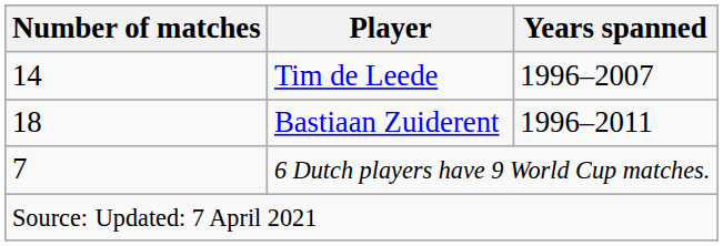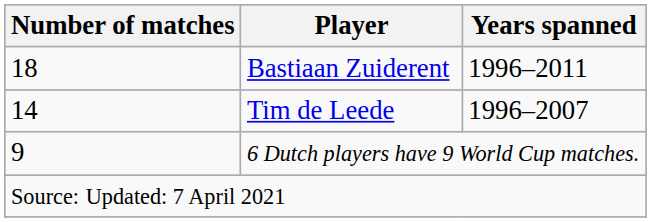rows swapped: Bastiaan Zuiderent <-> Tim de Leede
6 Dutch players have 9 World Cup matches. | Number of matches: 7 -> 9
